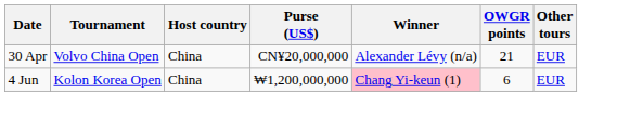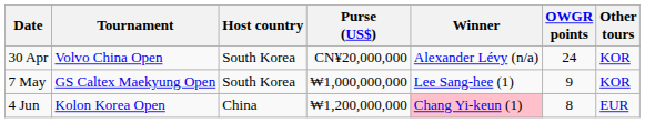30 Apr | Host country: China -> South Korea
30 Apr | OWGR points: 21 -> 24
30 Apr | Other tours: EUR -> KOR
+ row: 7 May | GS Caltex Maekyung Open | South Korea | ₩1,000,000,000 | Lee Sang-hee (1) | 9 | KOR
4 Jun | OWGR points: 6 -> 8
